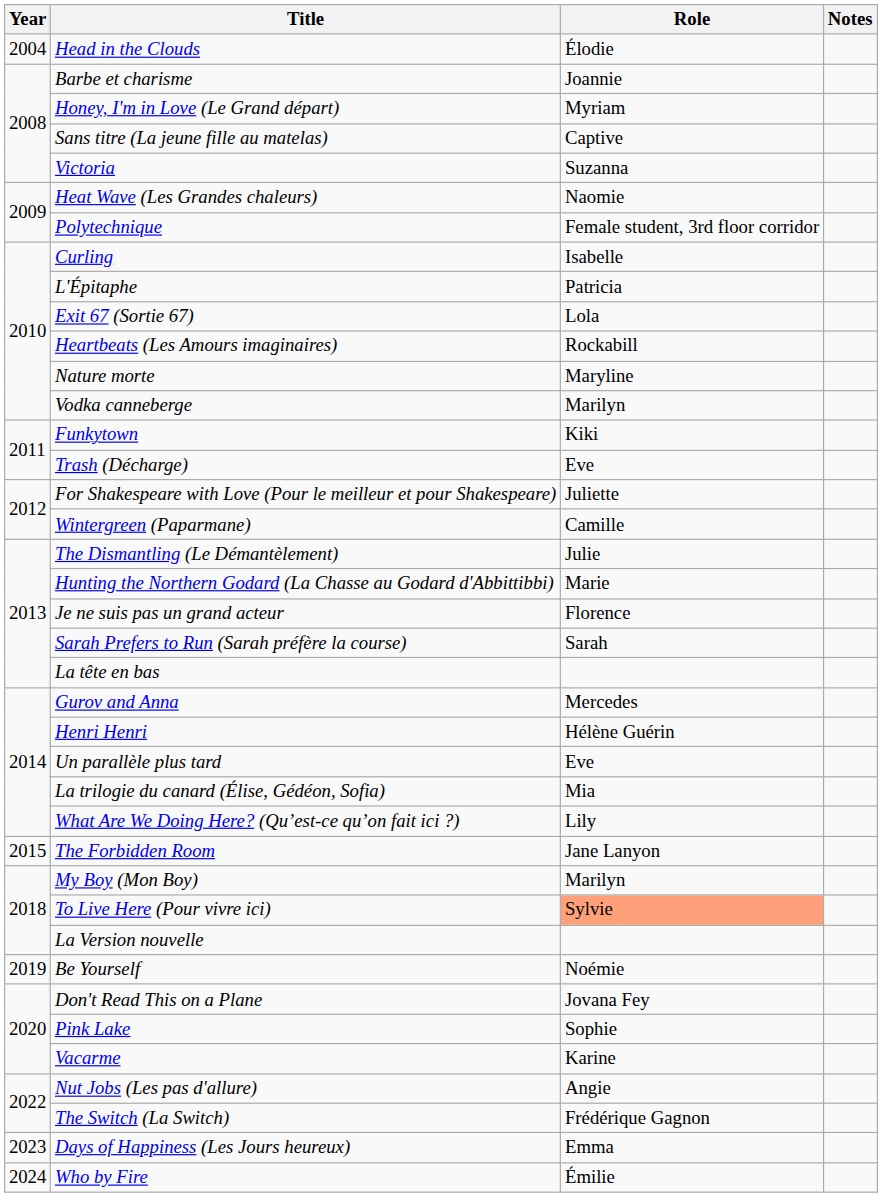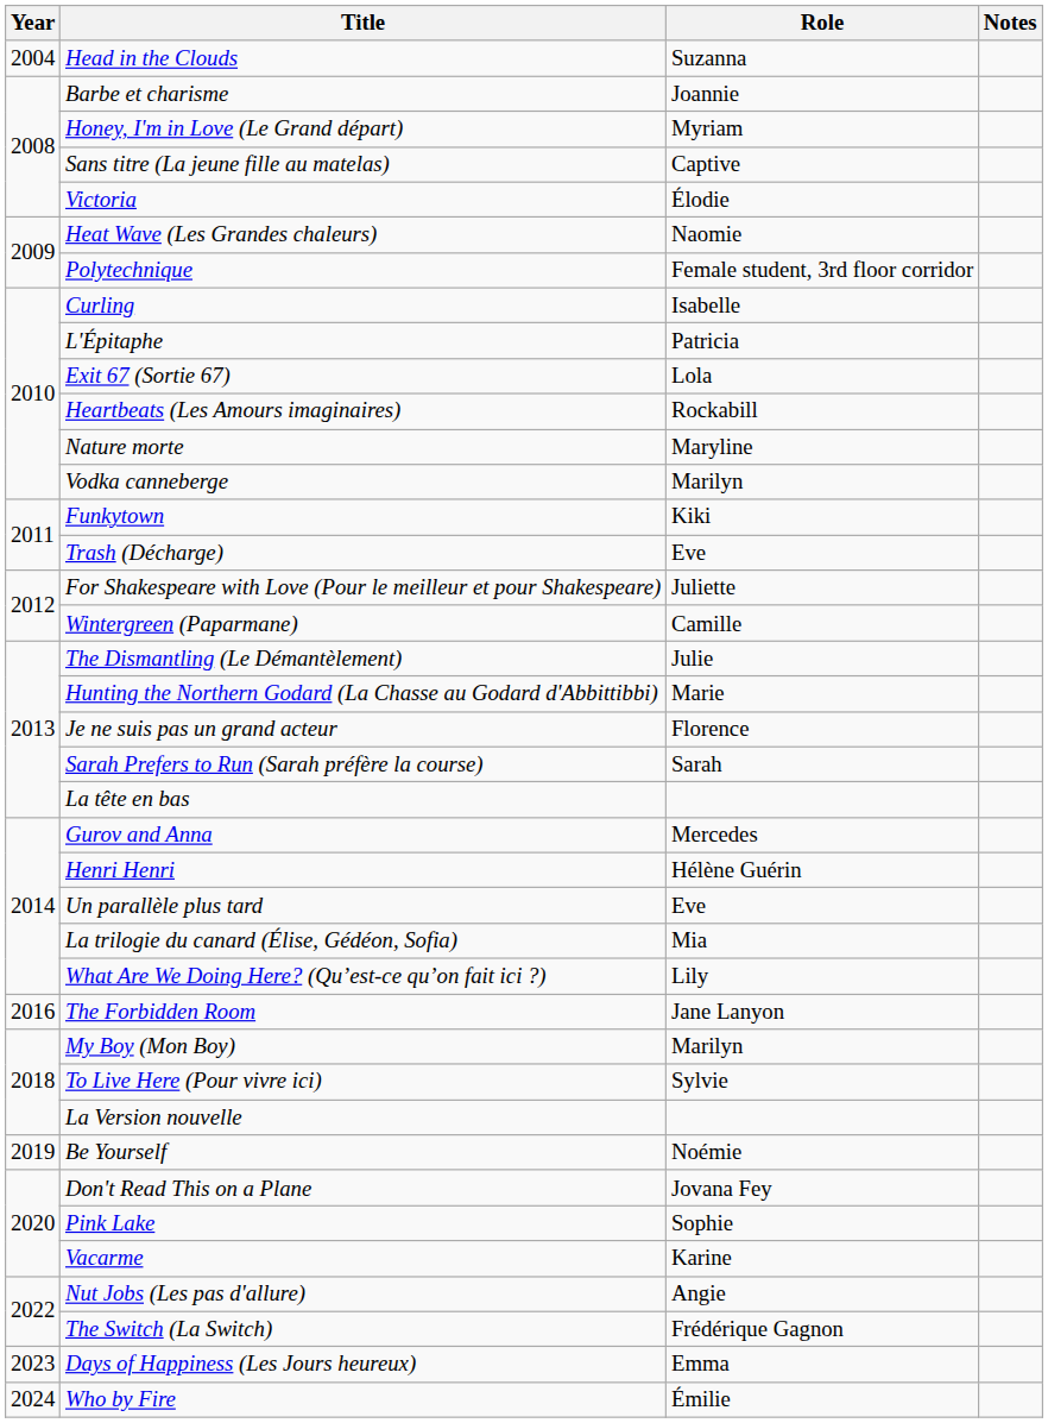Head in the Clouds | Role: Élodie -> Suzanna
Victoria | Role: Suzanna -> Élodie
The Forbidden Room | Year: 2015 -> 2016
To Live Here (Pour vivre ici) | Role: lightsalmon background -> no background
